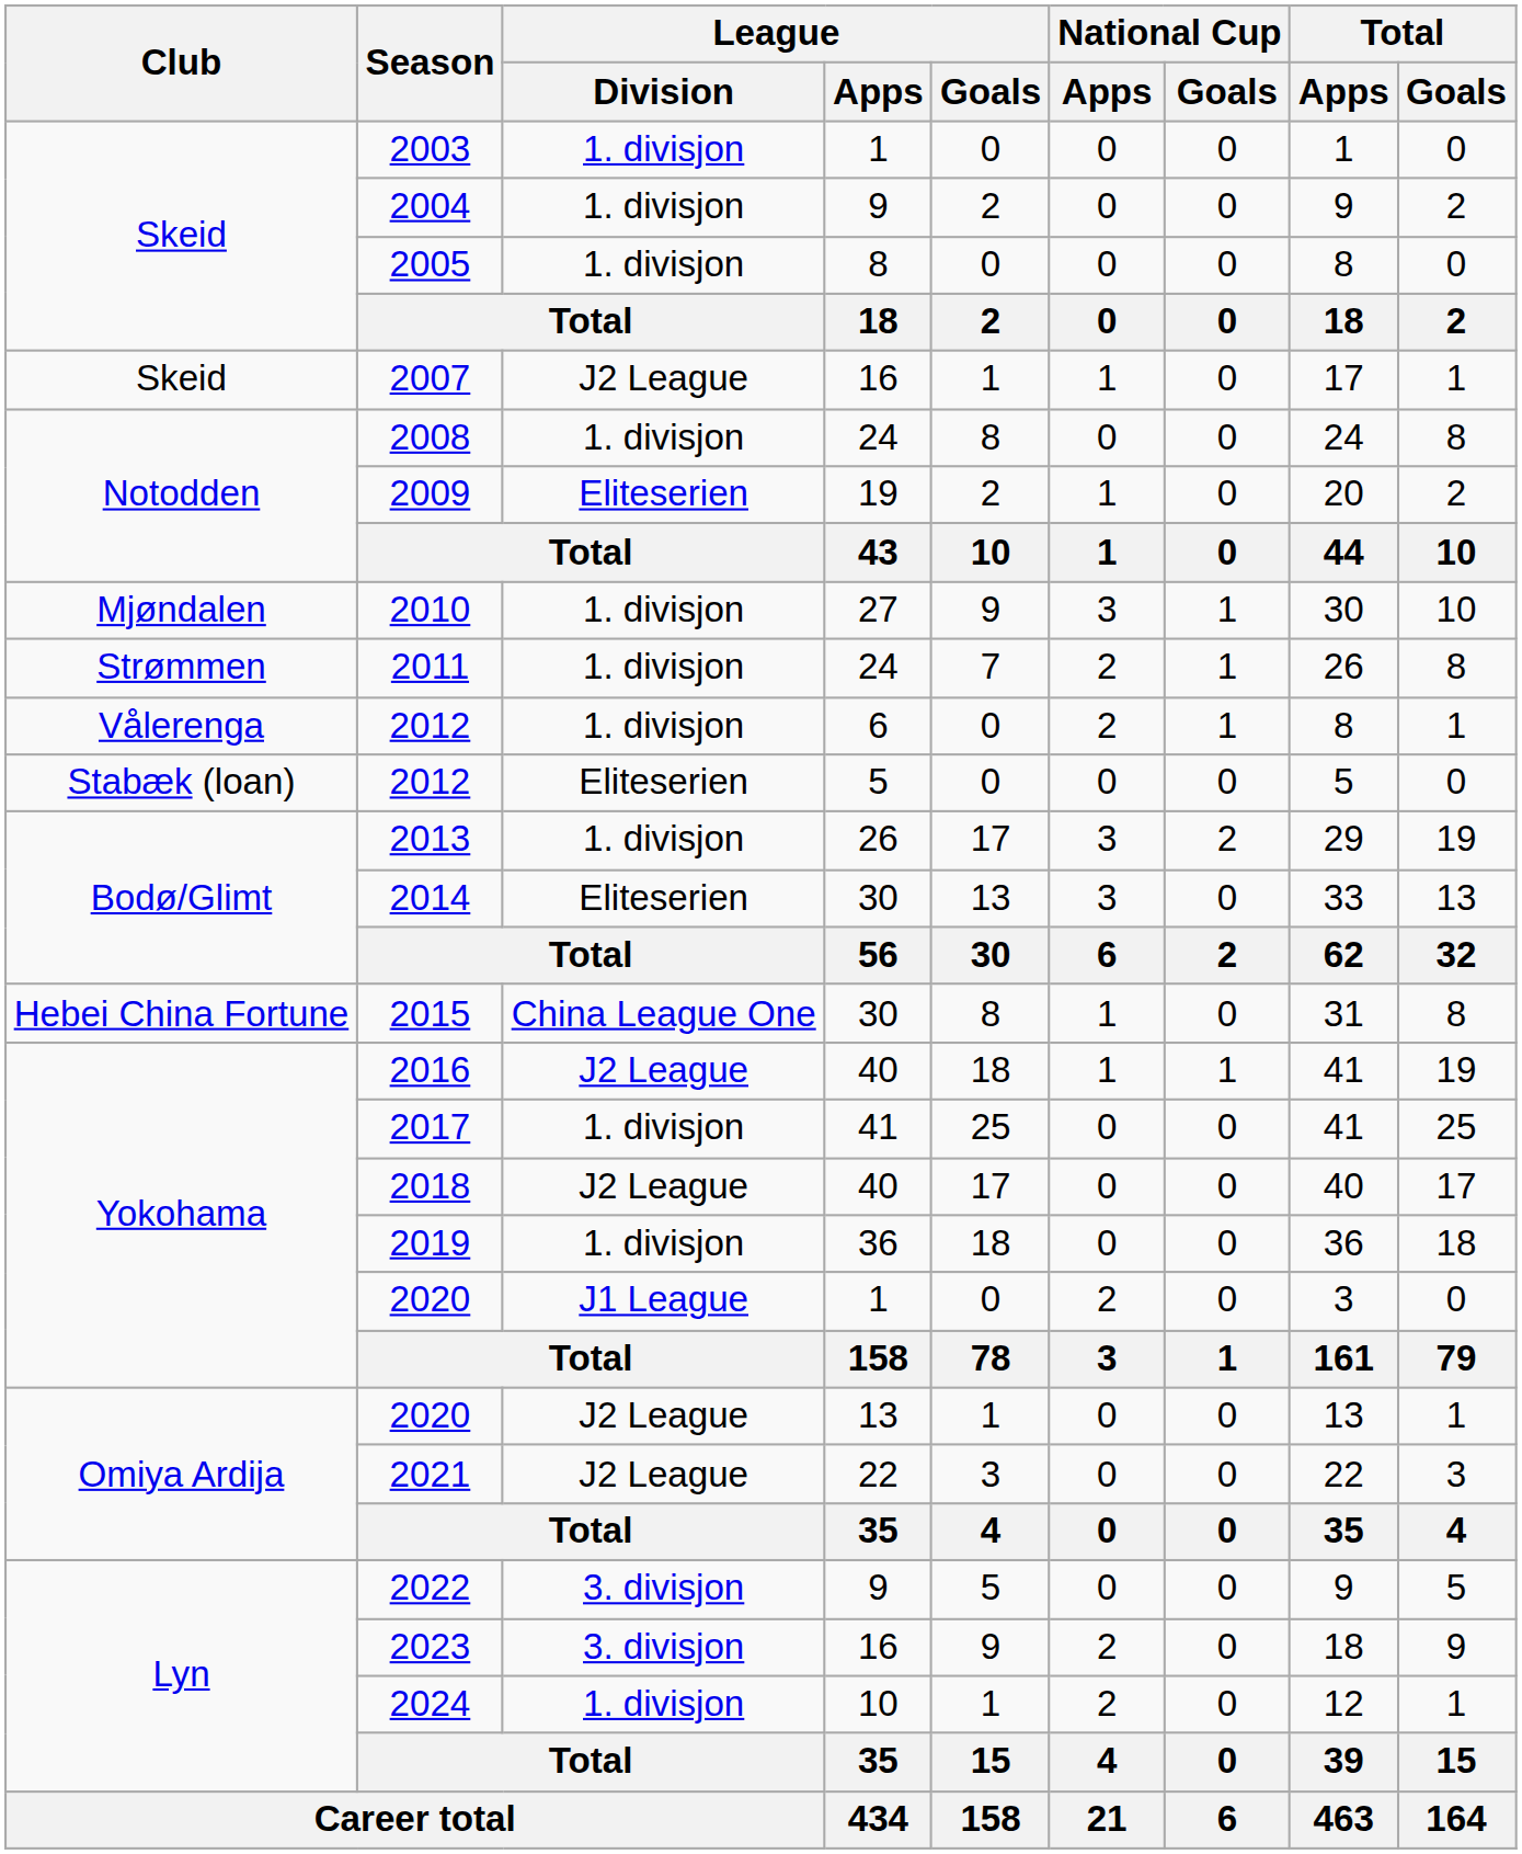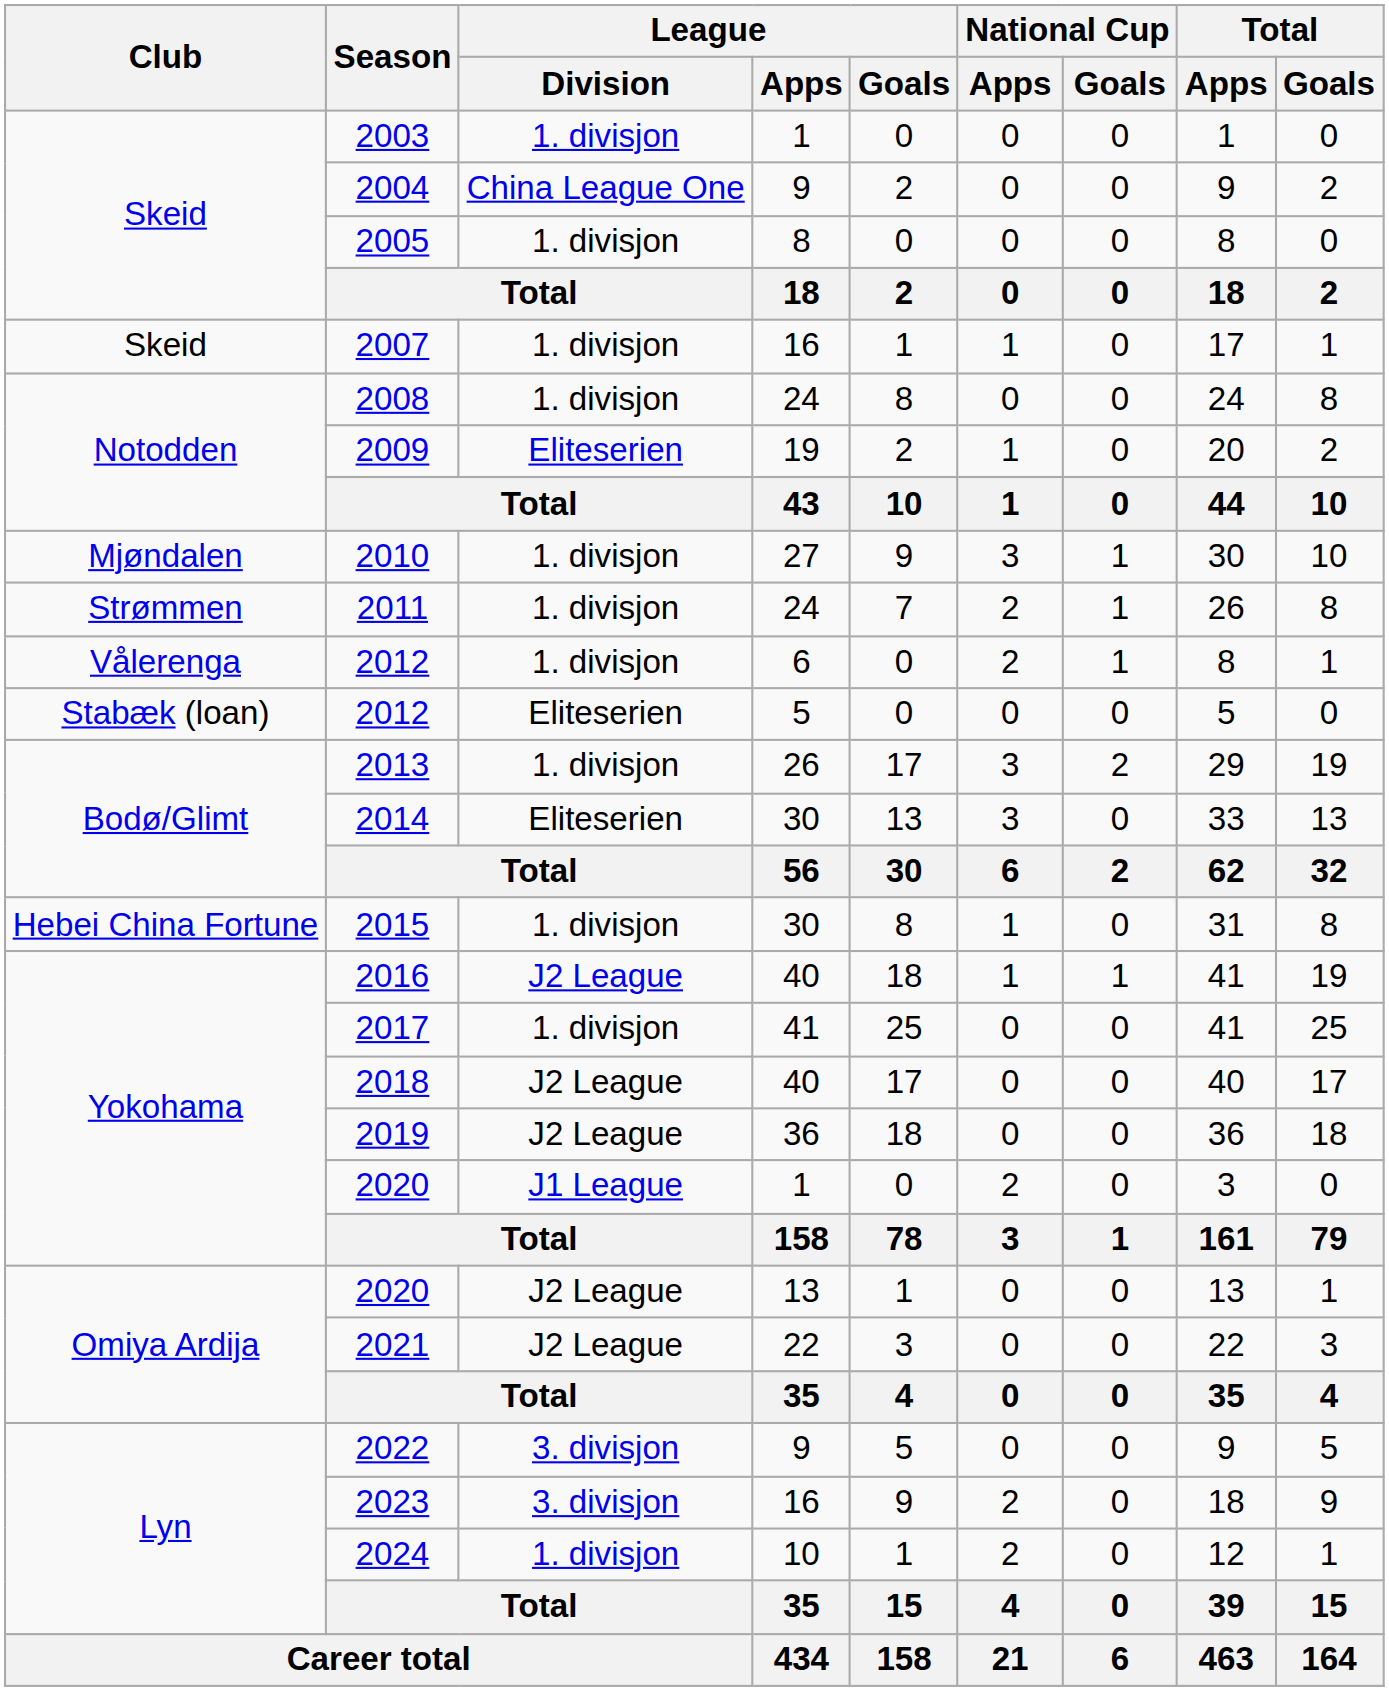2004 | League / Division: 1. divisjon -> China League One
2007 | League / Division: J2 League -> 1. divisjon
2015 | League / Division: China League One -> 1. divisjon
2019 | League / Division: 1. divisjon -> J2 League
